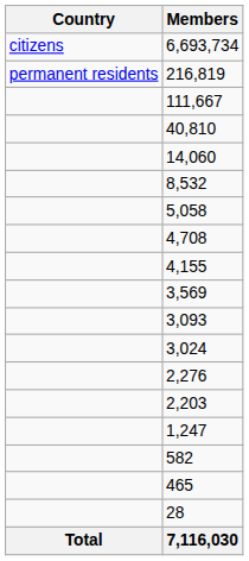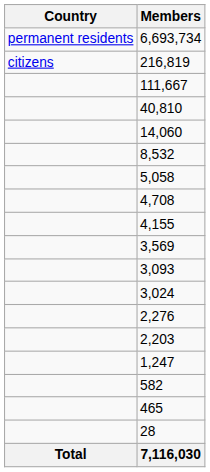6,693,734 | Country: citizens -> permanent residents
216,819 | Country: permanent residents -> citizens
